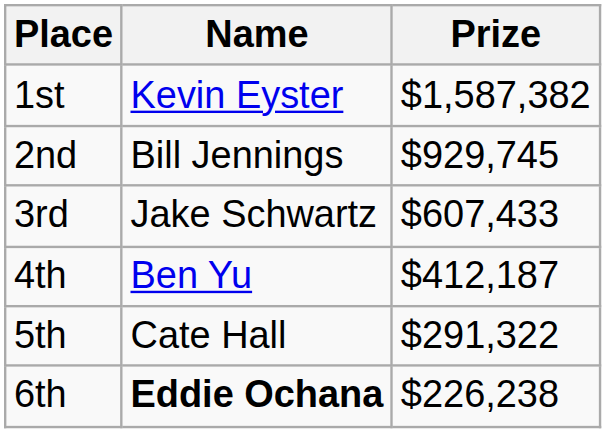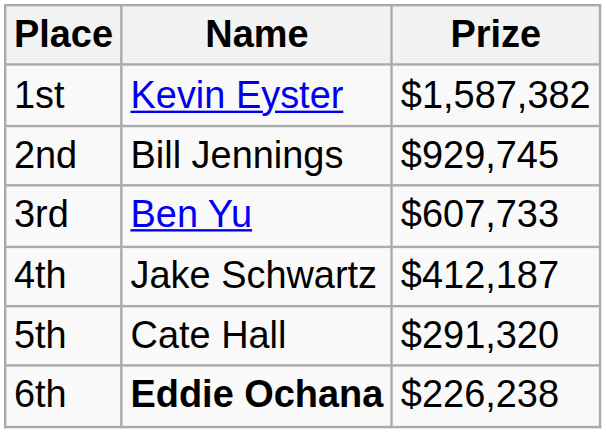3rd | Name: Jake Schwartz -> Ben Yu
3rd | Prize: $607,433 -> $607,733
4th | Name: Ben Yu -> Jake Schwartz
5th | Prize: $291,322 -> $291,320
